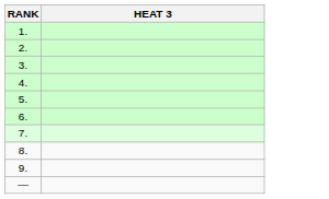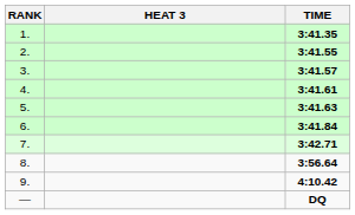+ column: TIME | 3:41.35 | 3:41.55 | 3:41.57 | 3:41.61 | 3:41.63 | 3:41.84 | 3:42.71 | 3:56.64 | 4:10.42 | DQ
